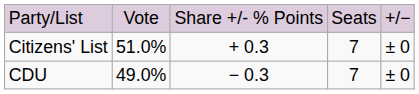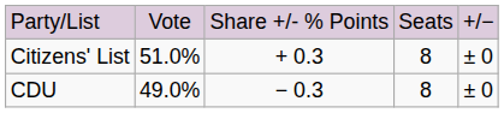Citizens' List | column 4: 7 -> 8
CDU | column 4: 7 -> 8
